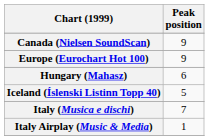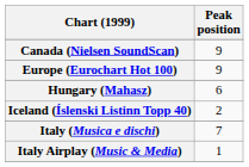Iceland (Íslenski Listinn Topp 40) | Peak position: 5 -> 2
